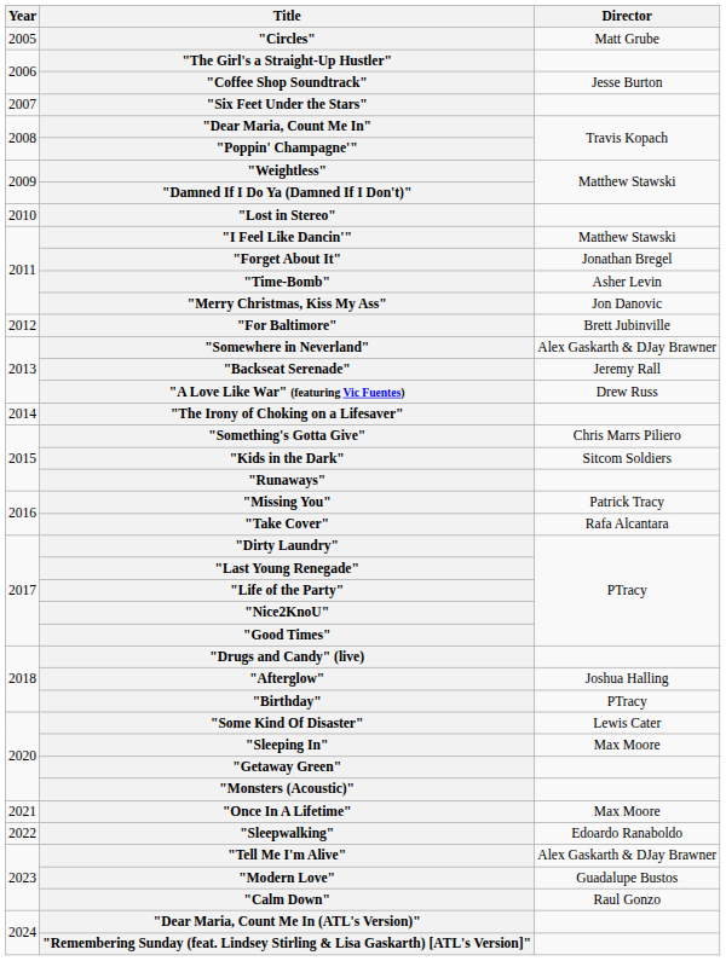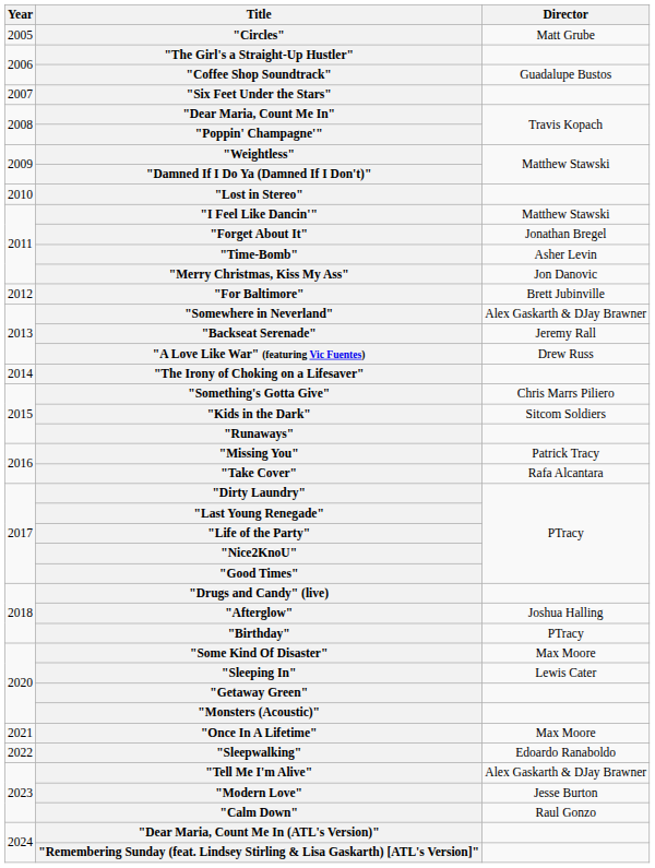"Coffee Shop Soundtrack" | Director: Jesse Burton -> Guadalupe Bustos
"Some Kind Of Disaster" | Director: Lewis Cater -> Max Moore
"Sleeping In" | Director: Max Moore -> Lewis Cater
"Modern Love" | Director: Guadalupe Bustos -> Jesse Burton
